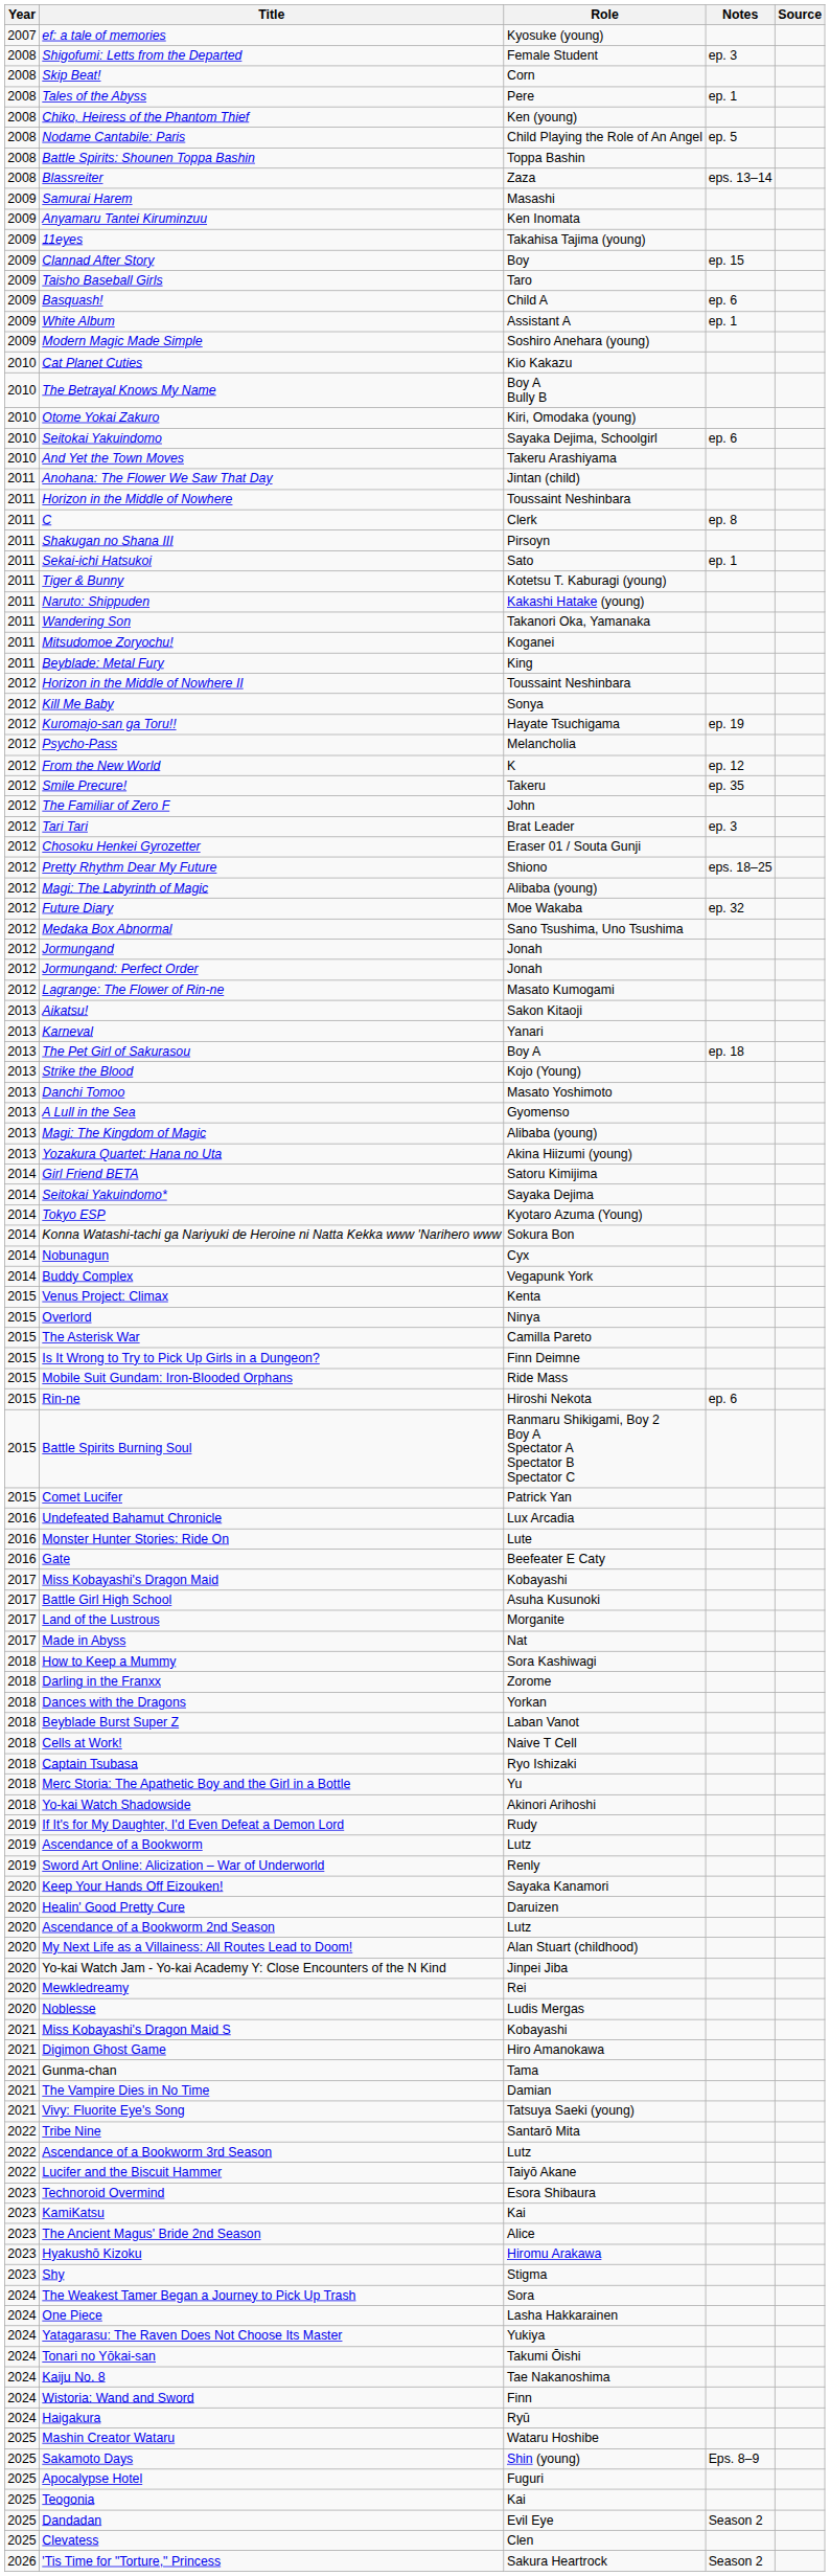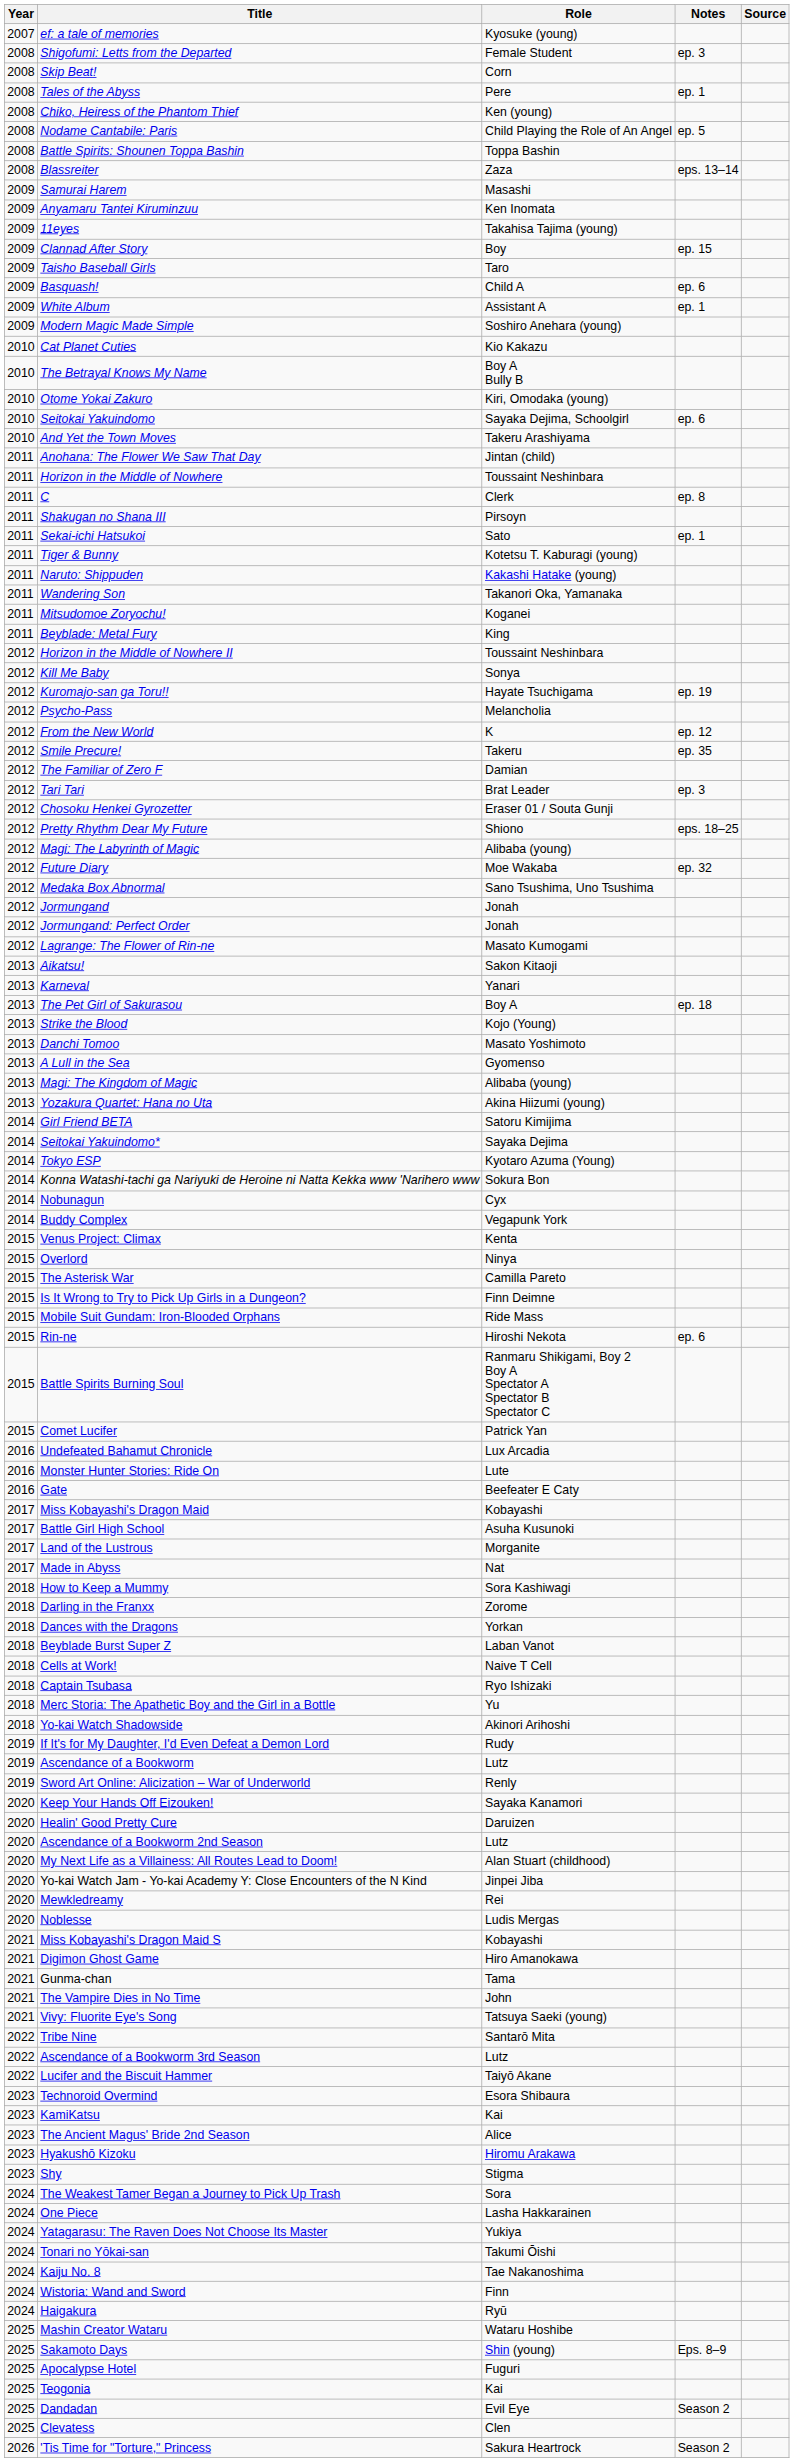The Familiar of Zero F | Role: John -> Damian
The Vampire Dies in No Time | Role: Damian -> John
